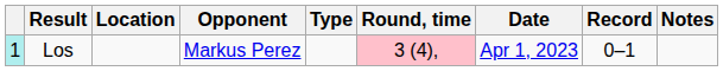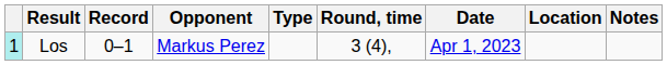columns swapped: Record <-> Location
Los | Round, time: pink background -> no background
